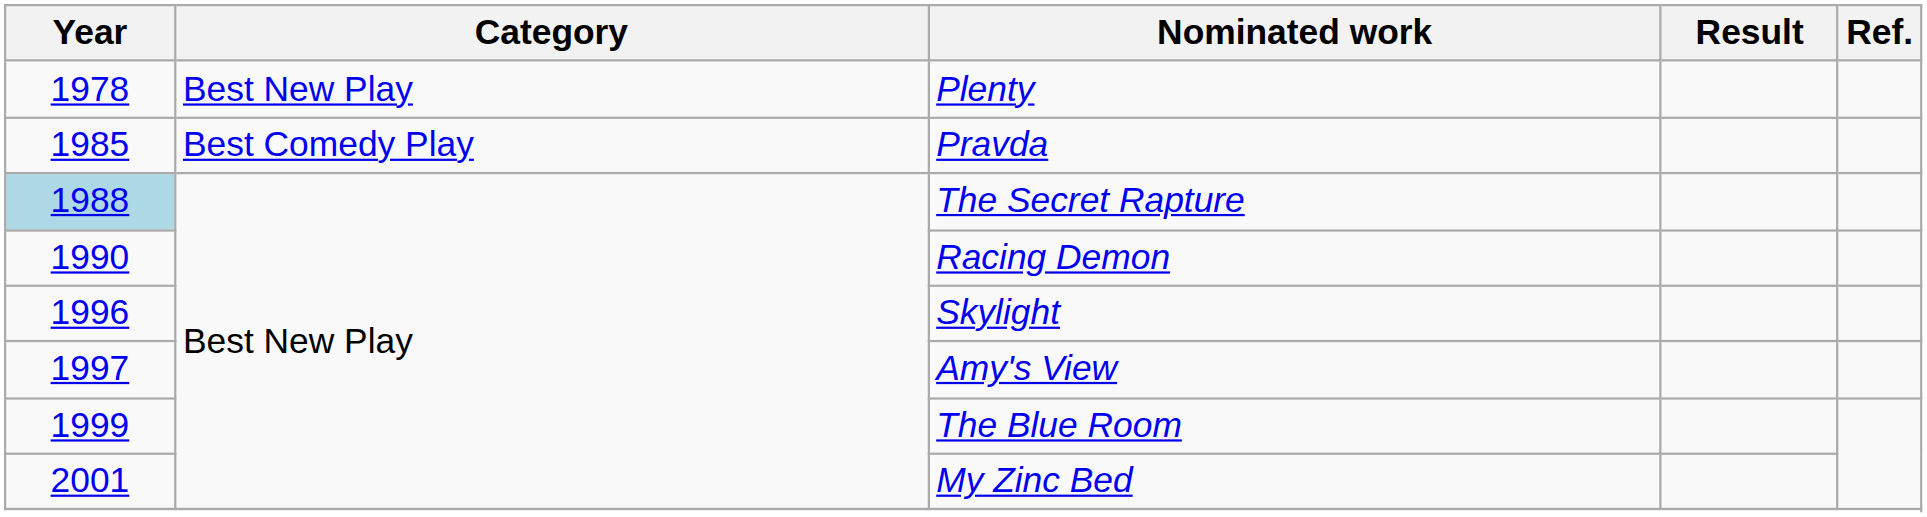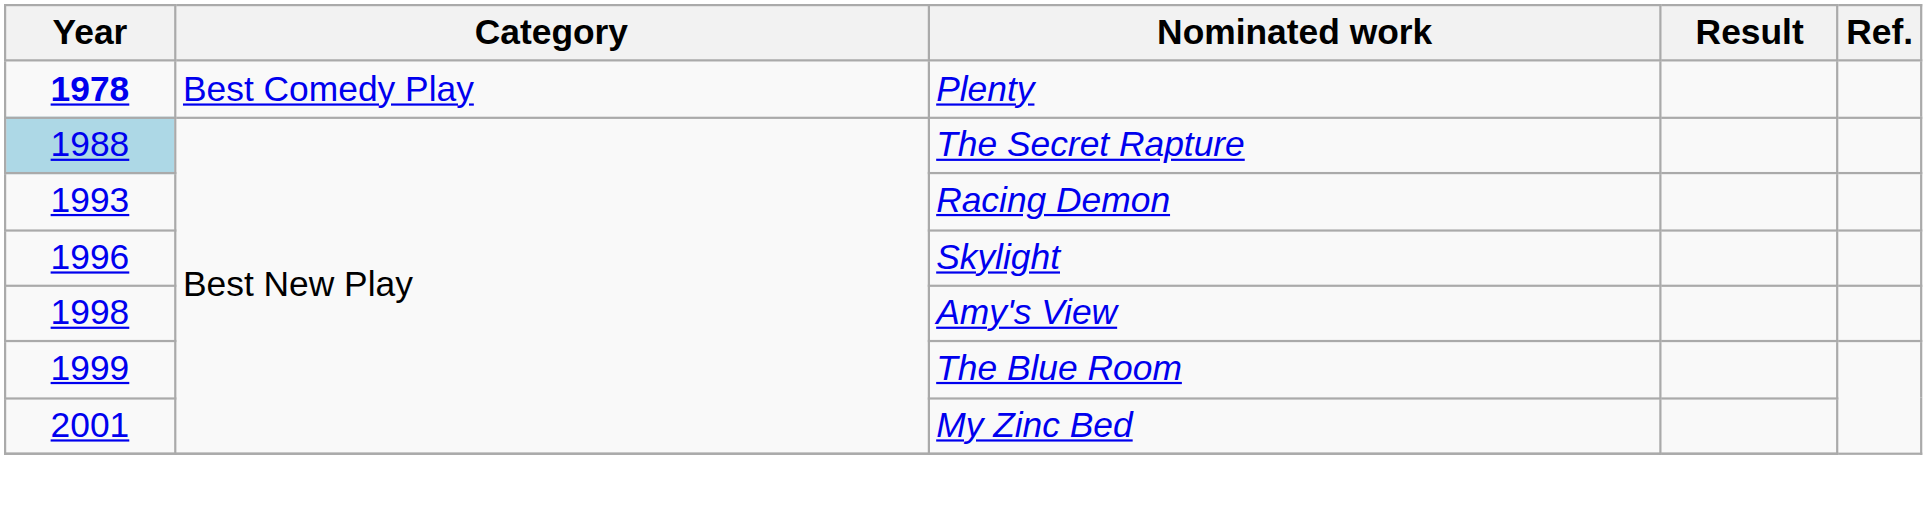Plenty | Year: normal -> bold
Plenty | Category: Best New Play -> Best Comedy Play
- row: 1985 | Best Comedy Play | Pravda
Racing Demon | Year: 1990 -> 1993
Amy's View | Year: 1997 -> 1998
